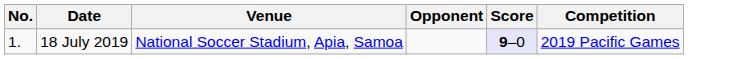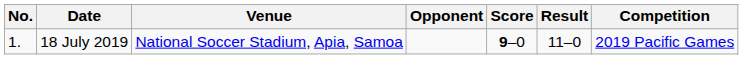+ column: Result | 11–0
18 July 2019 | Score: lavender background -> no background
